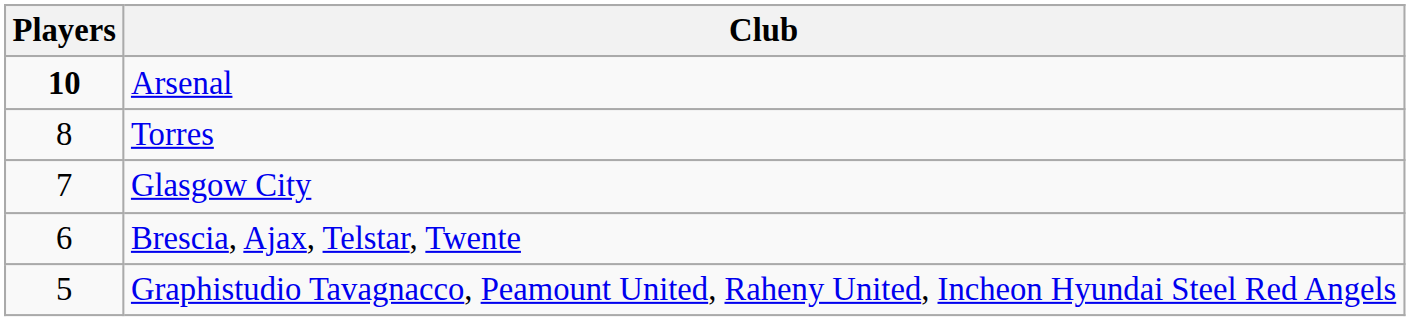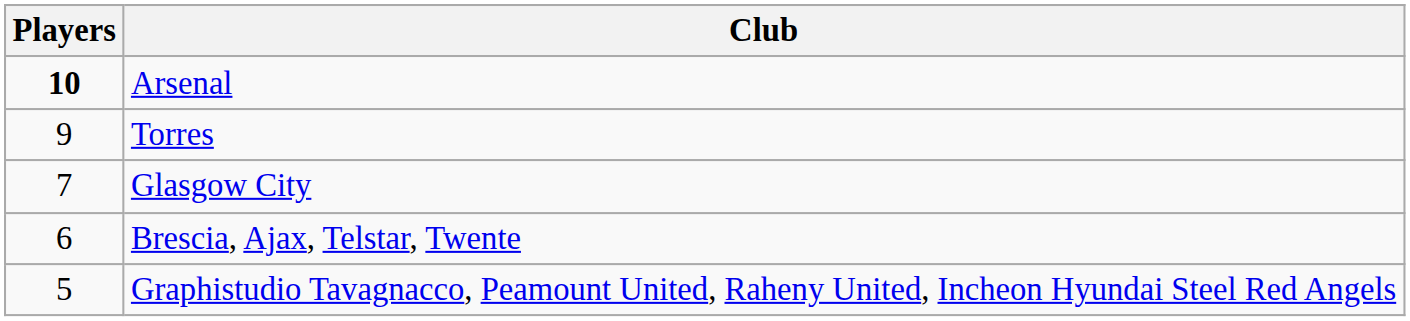Torres | Players: 8 -> 9
